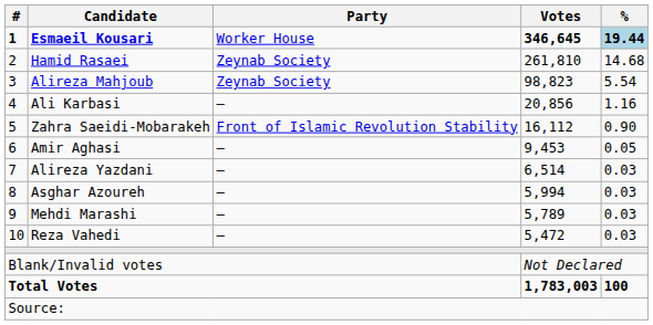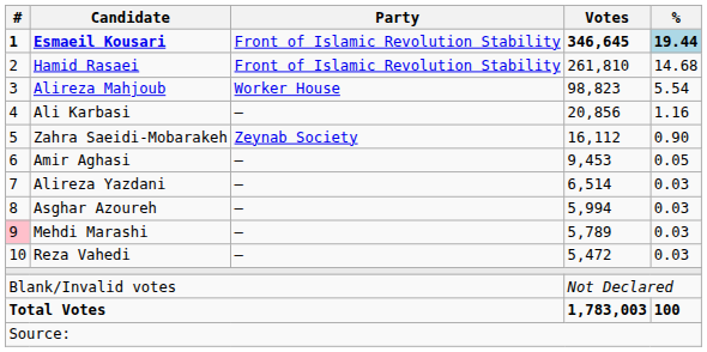Esmaeil Kousari | Party: Worker House -> Front of Islamic Revolution Stability
Hamid Rasaei | Party: Zeynab Society -> Front of Islamic Revolution Stability
Alireza Mahjoub | Party: Zeynab Society -> Worker House
Zahra Saeidi-Mobarakeh | Party: Front of Islamic Revolution Stability -> Zeynab Society
Mehdi Marashi | #: no background -> pink background
